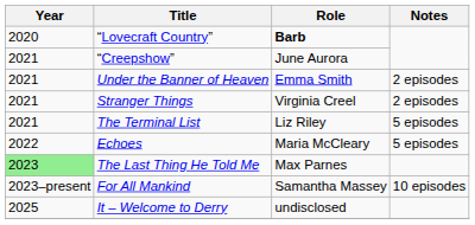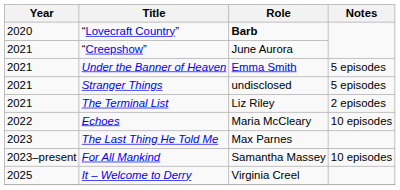Under the Banner of Heaven | Notes: 2 episodes -> 5 episodes
Stranger Things | Role: Virginia Creel -> undisclosed
Stranger Things | Notes: 2 episodes -> 5 episodes
The Terminal List | Notes: 5 episodes -> 2 episodes
Echoes | Notes: 5 episodes -> 10 episodes
The Last Thing He Told Me | Year: lightgreen background -> no background
It – Welcome to Derry | Role: undisclosed -> Virginia Creel
